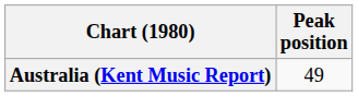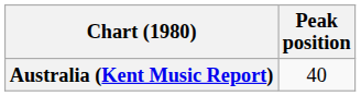Australia (Kent Music Report) | Peak position: 49 -> 40
